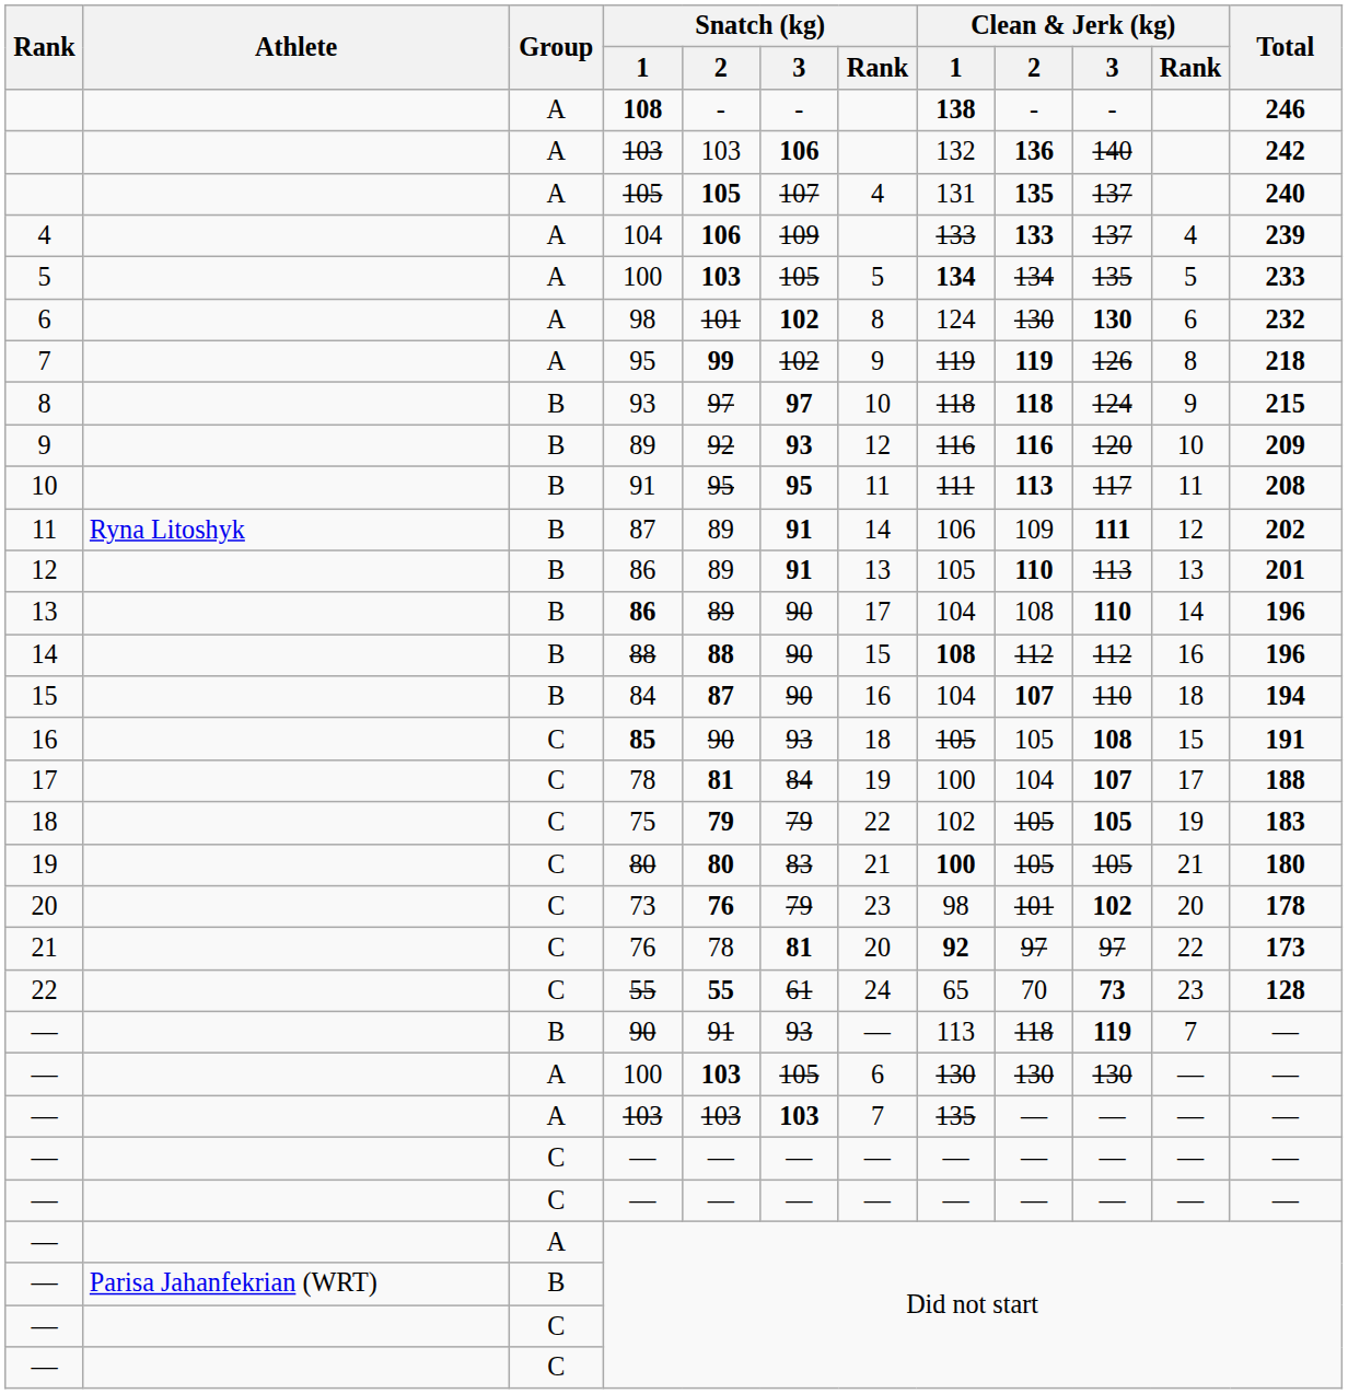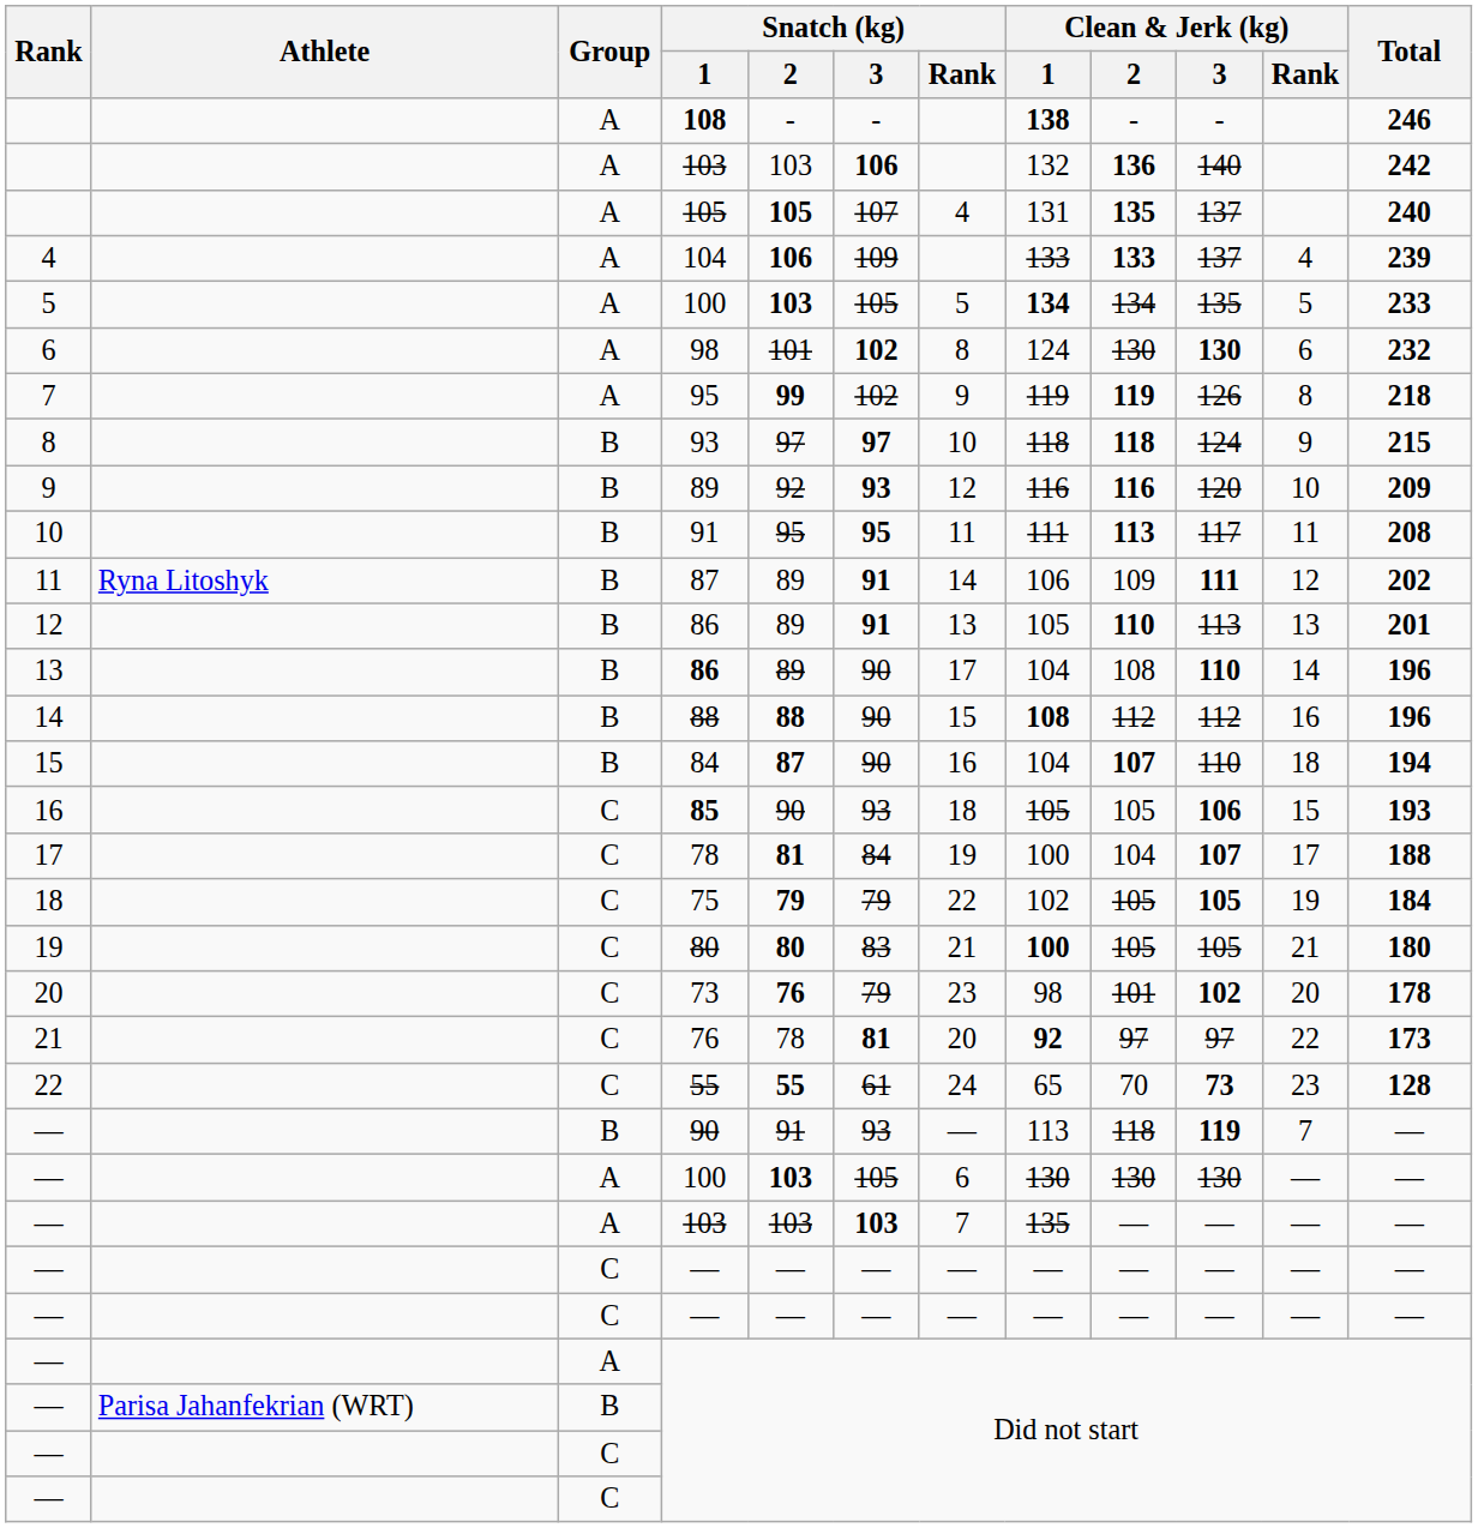85 | Clean & Jerk (kg) / 3: 108 -> 106
85 | Total: 191 -> 193
75 | Total: 183 -> 184
